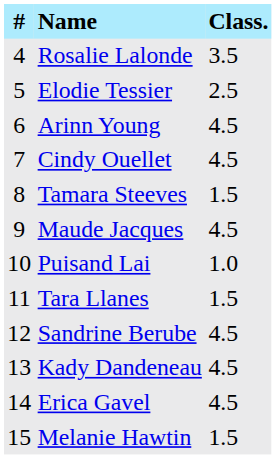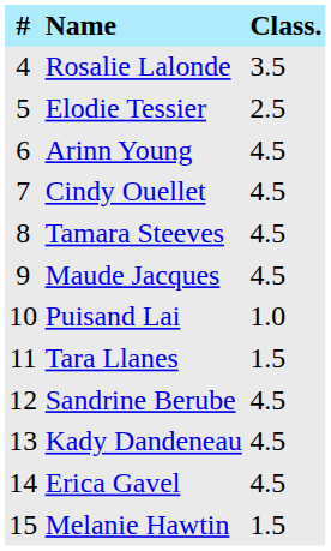Tamara Steeves | Class.: 1.5 -> 4.5
